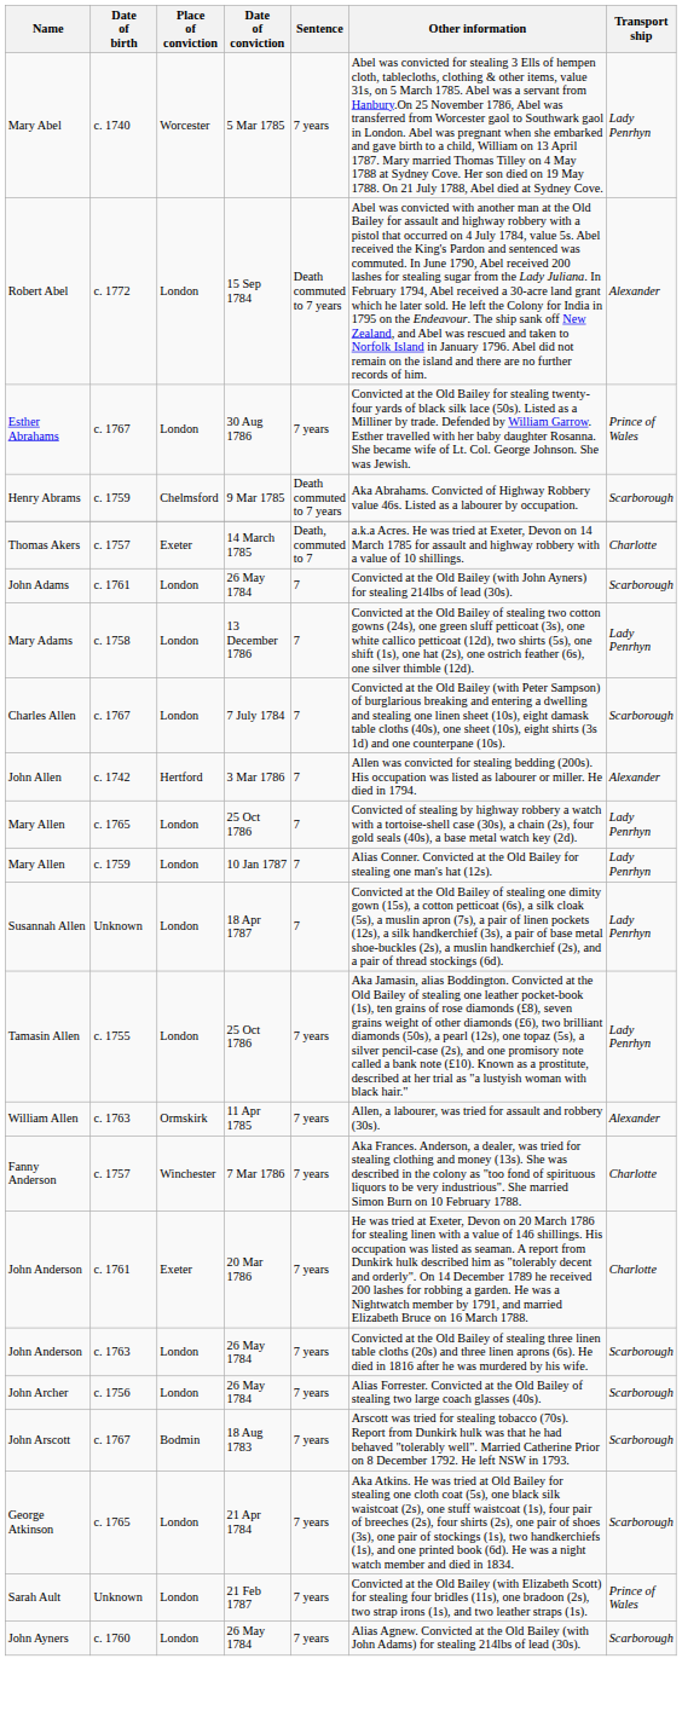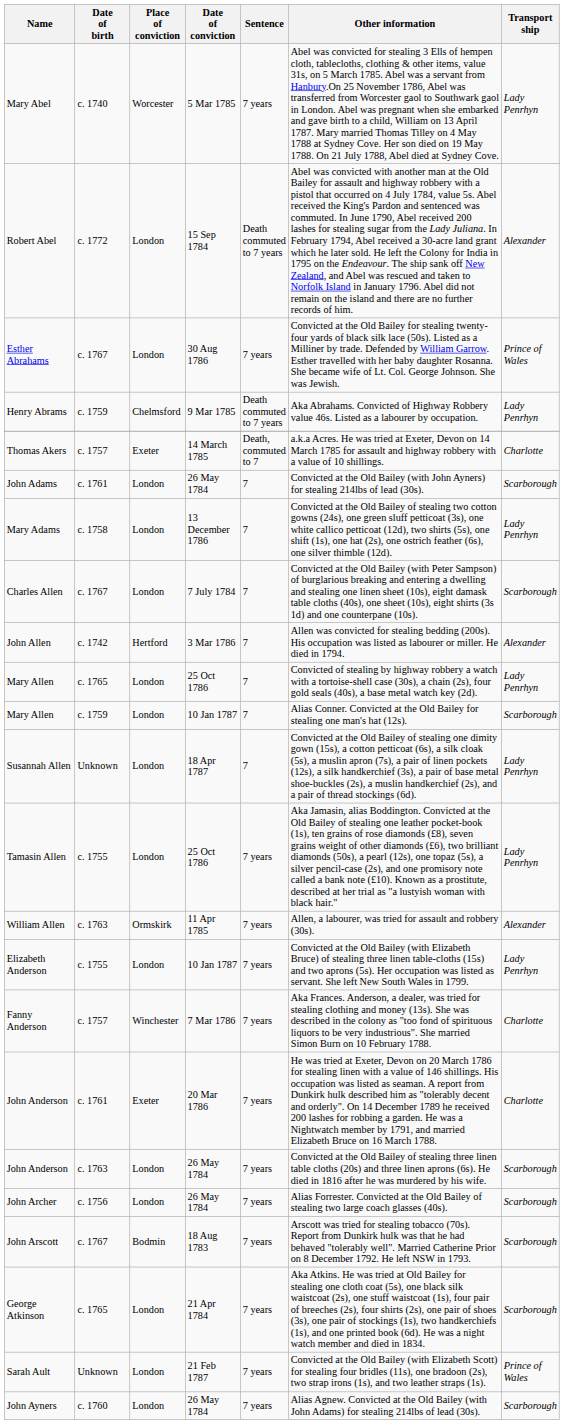Henry Abrams | Transport ship: Scarborough -> Lady Penrhyn
Mary Allen / 10 Jan 1787 | Transport ship: Lady Penrhyn -> Scarborough
+ row: Elizabeth Anderson | c. 1755 | London | 10 Jan 1787 | 7 years | Convicted at the Old Bailey (with Elizabeth Bruce) of stealing three linen table-cloths (15s) and two aprons (5s). Her occupation was listed as servant. She left New South Wales in 1799. | Lady Penrhyn
